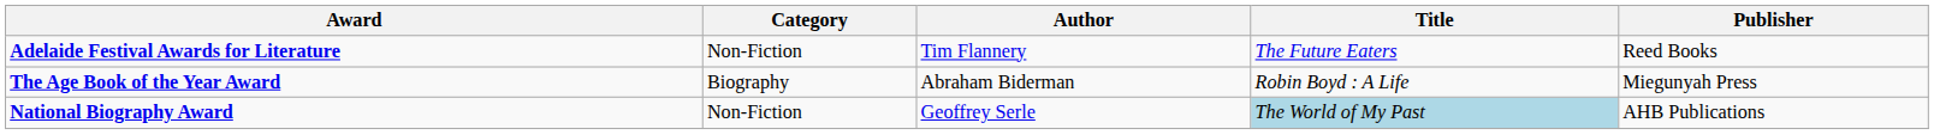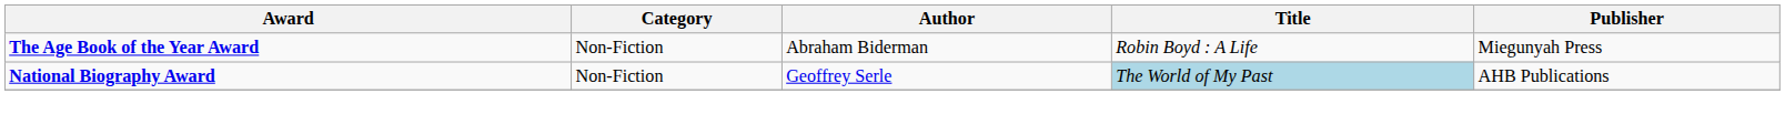- row: Adelaide Festival Awards for Literature | Non-Fiction | Tim Flannery | The Future Eaters | Reed Books
The Age Book of the Year Award | Category: Biography -> Non-Fiction
